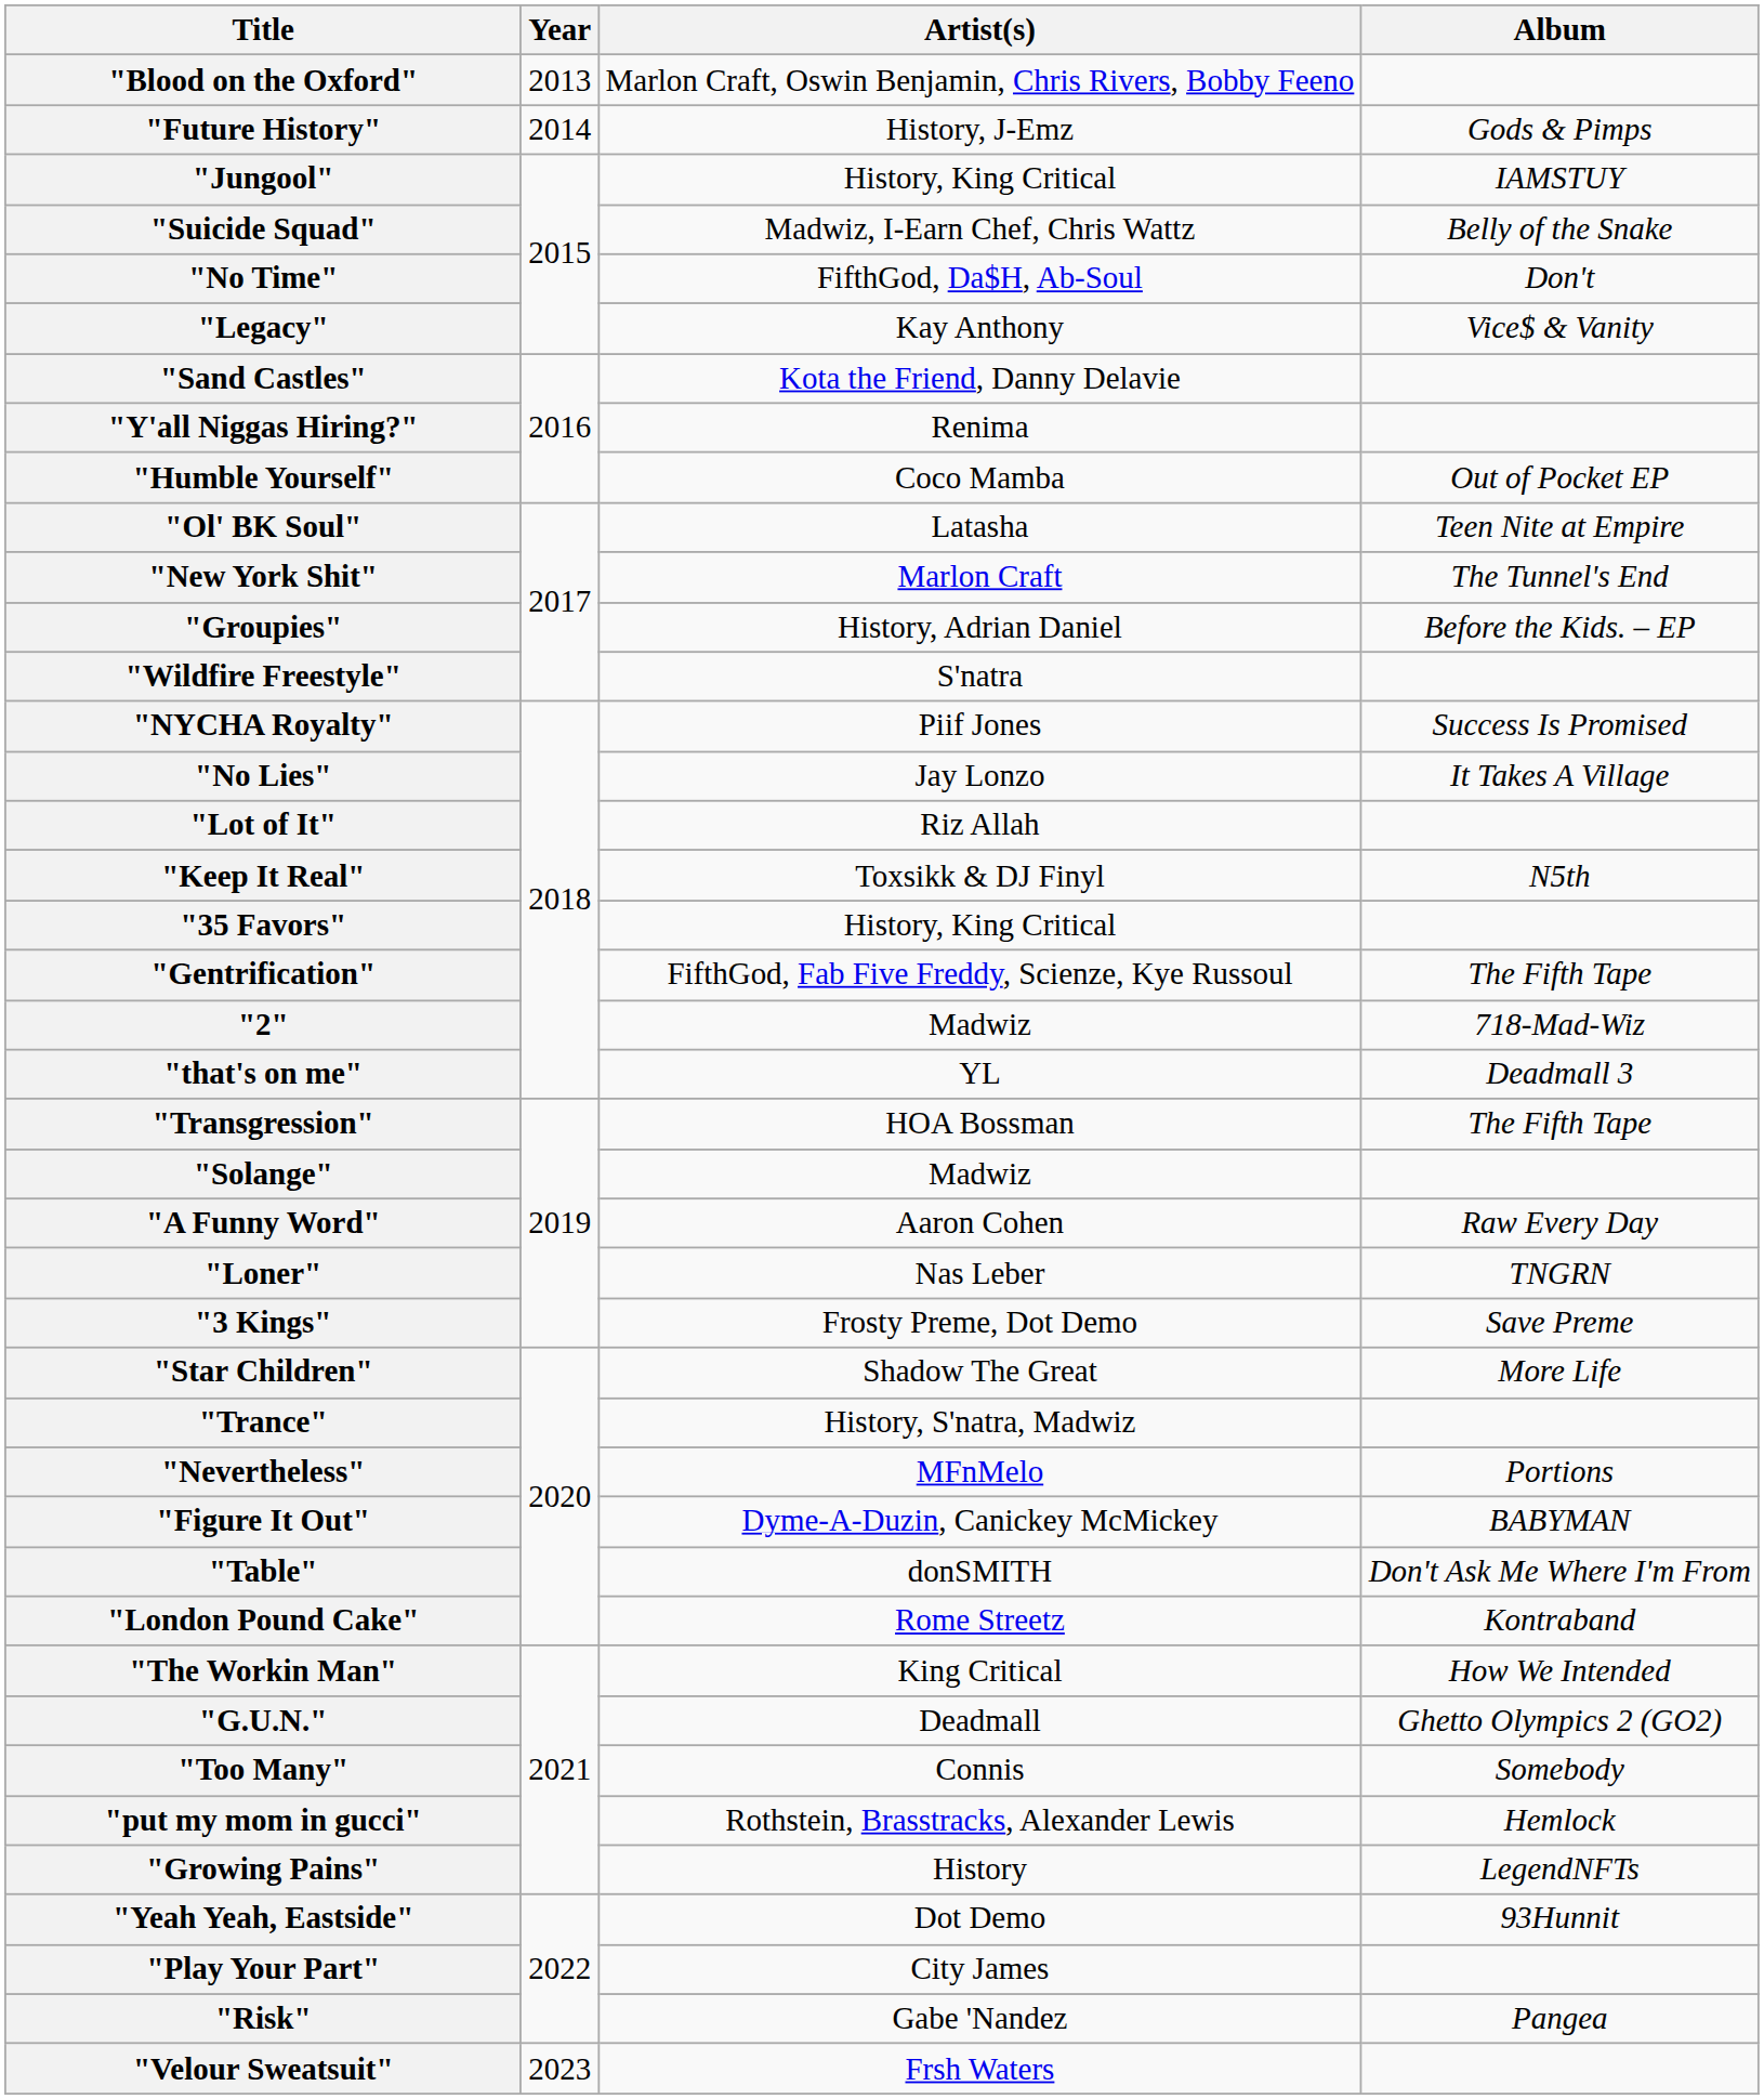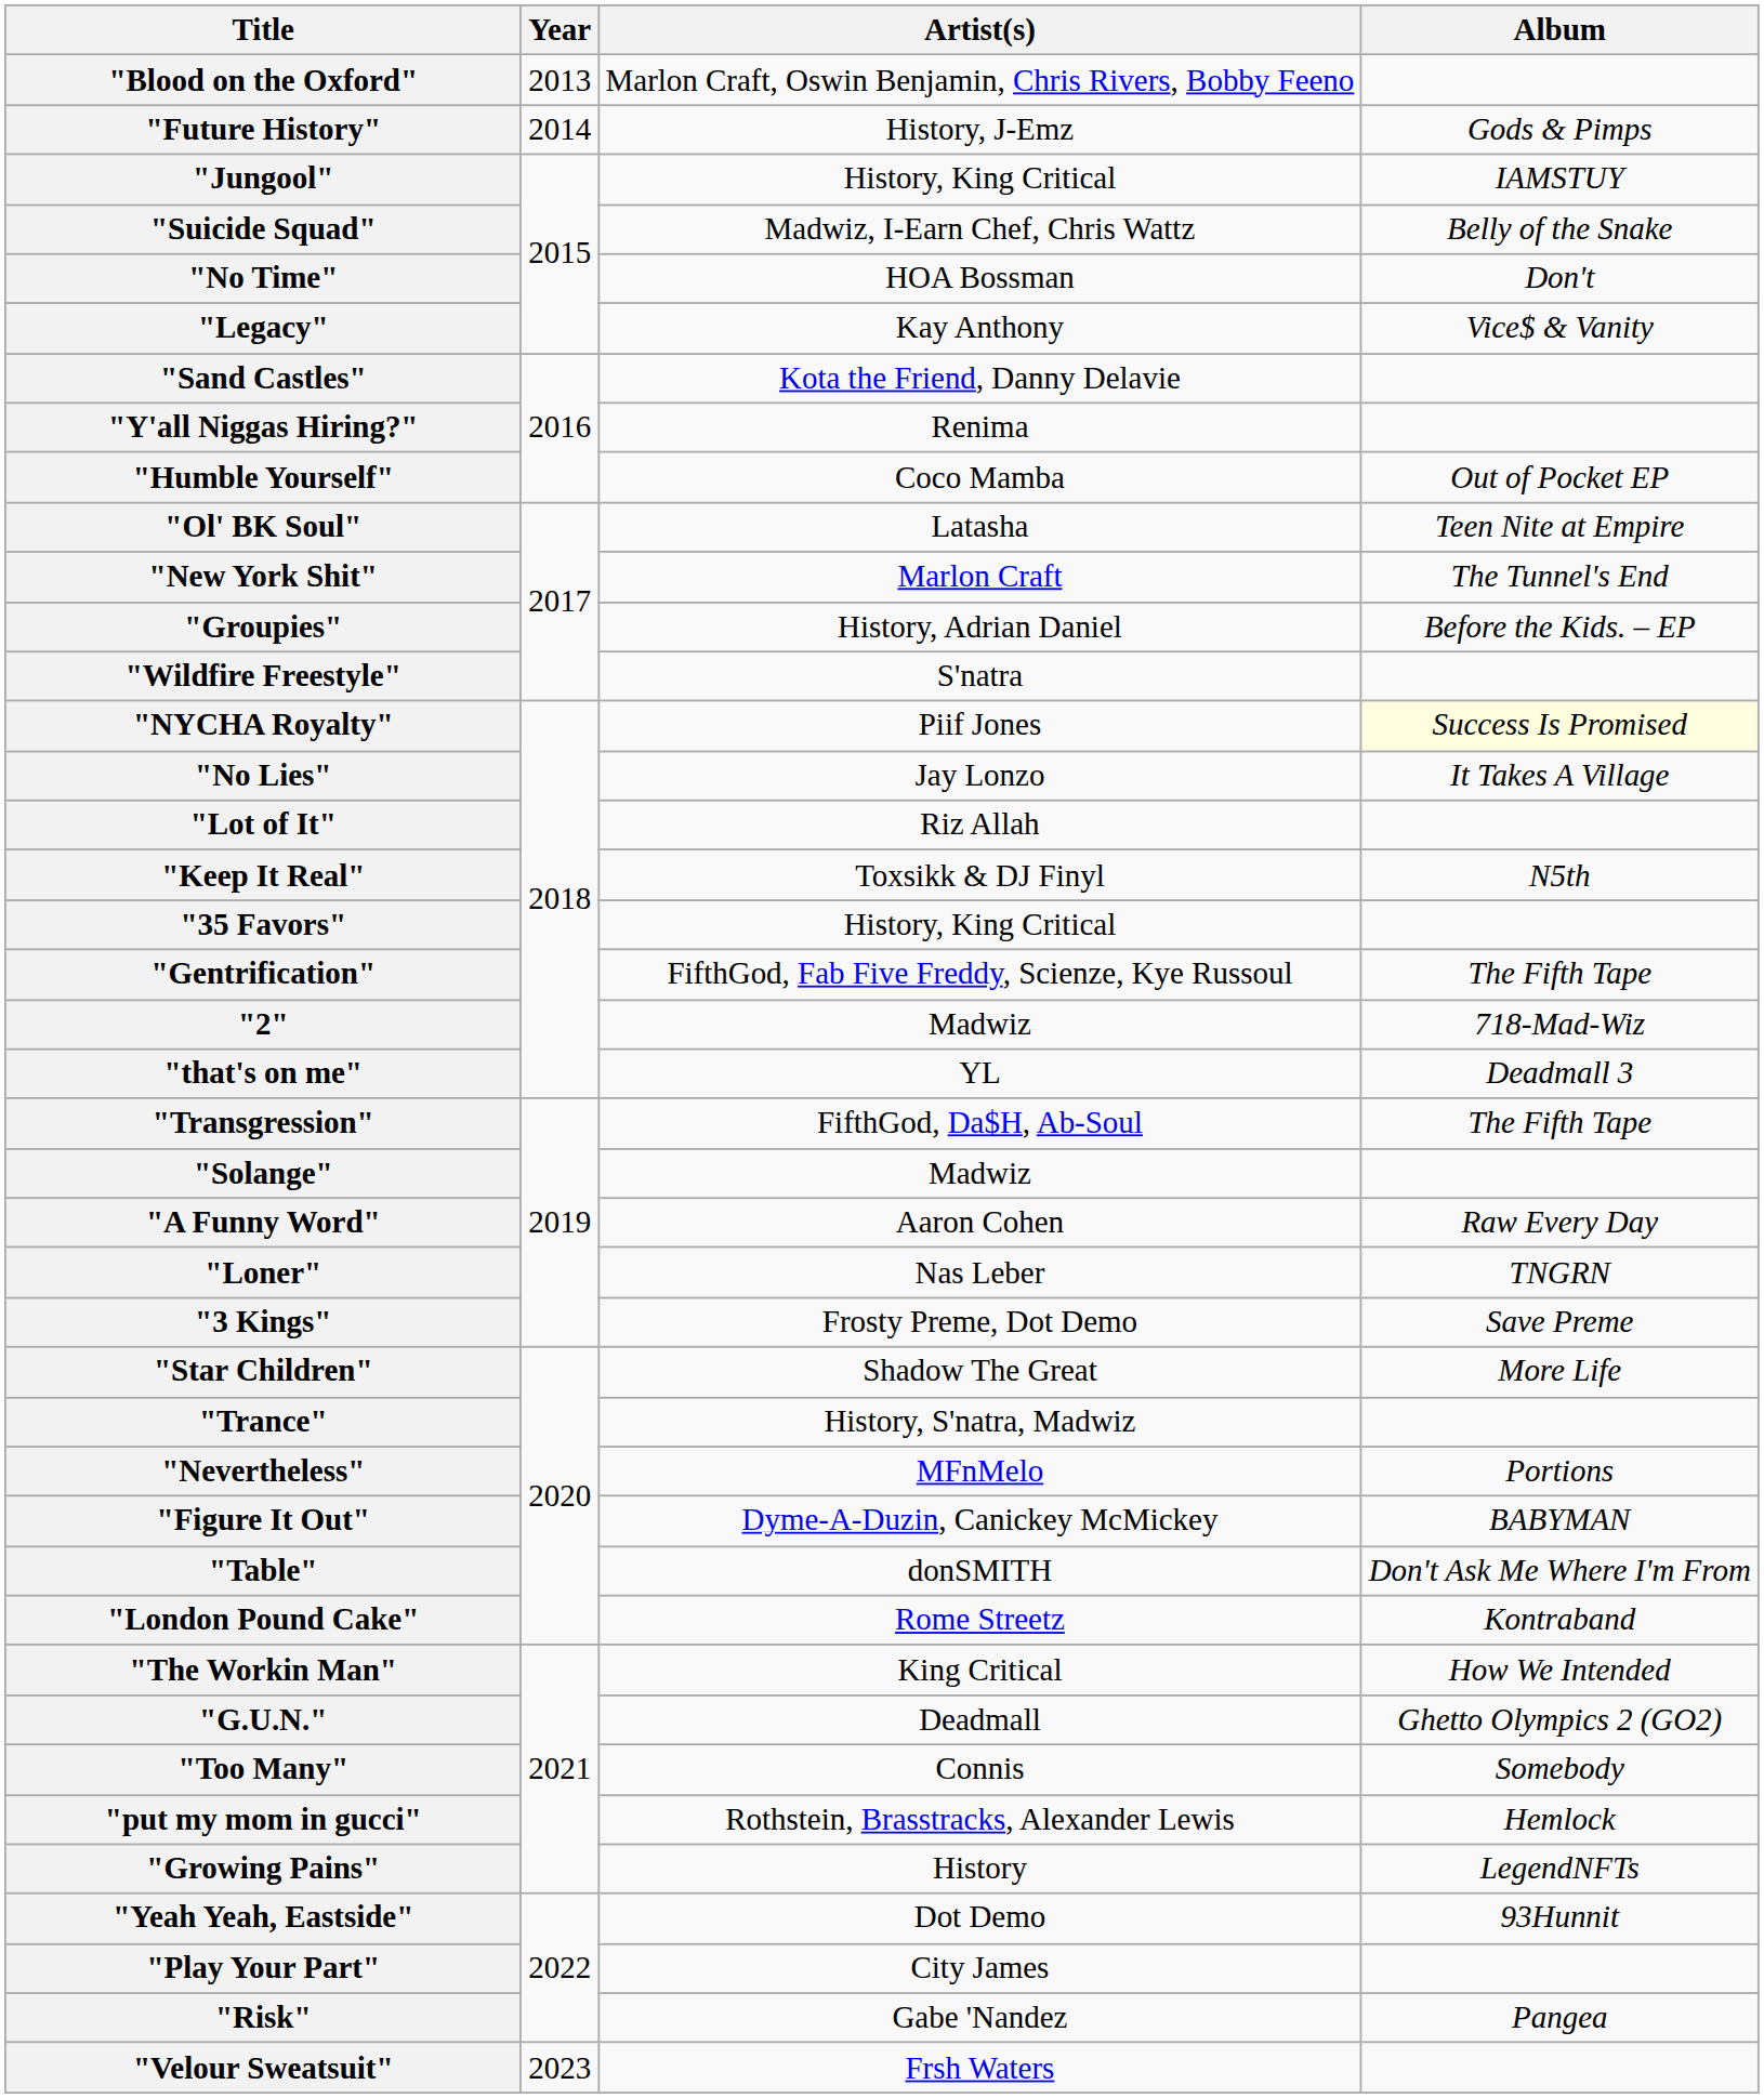"No Time" | Artist(s): FifthGod, Da$H, Ab-Soul -> HOA Bossman
"NYCHA Royalty" | Album: no background -> lightyellow background
"Transgression" | Artist(s): HOA Bossman -> FifthGod, Da$H, Ab-Soul
